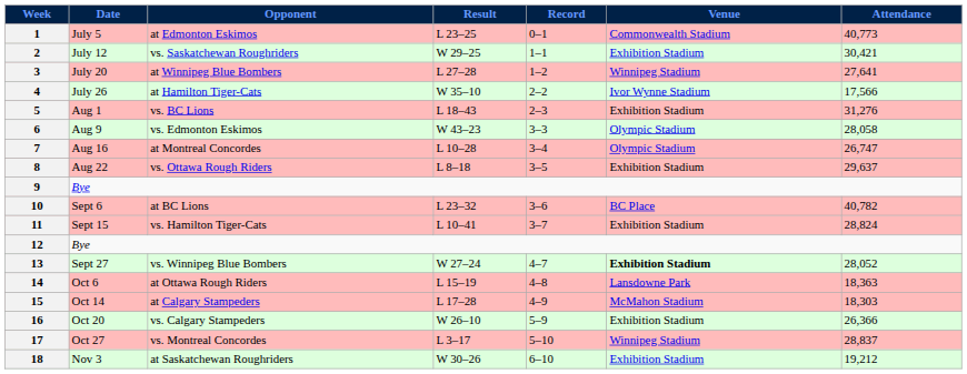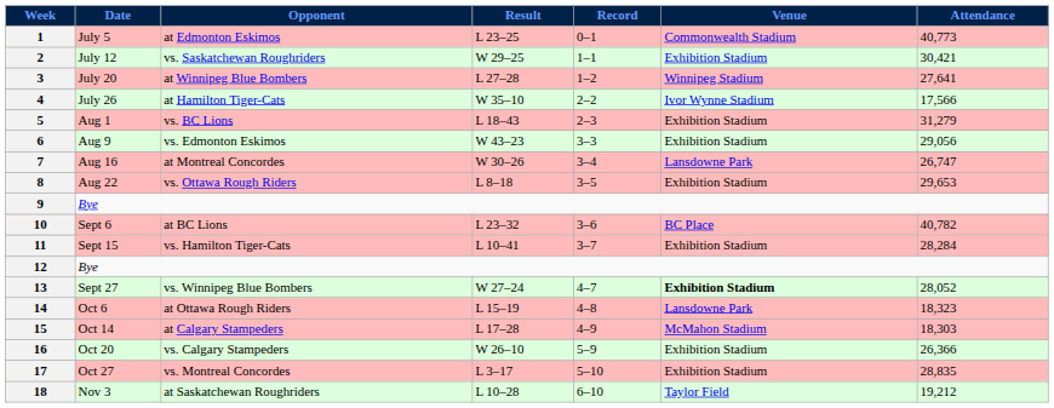5 | Attendance: 31,276 -> 31,279
6 | Venue: Olympic Stadium -> Exhibition Stadium
6 | Attendance: 28,058 -> 29,056
7 | Result: L 10–28 -> W 30–26
7 | Venue: Olympic Stadium -> Lansdowne Park
8 | Attendance: 29,637 -> 29,653
11 | Attendance: 28,824 -> 28,284
14 | Attendance: 18,363 -> 18,323
17 | Venue: Winnipeg Stadium -> Exhibition Stadium
17 | Attendance: 28,837 -> 28,835
18 | Result: W 30–26 -> L 10–28
18 | Venue: Exhibition Stadium -> Taylor Field
